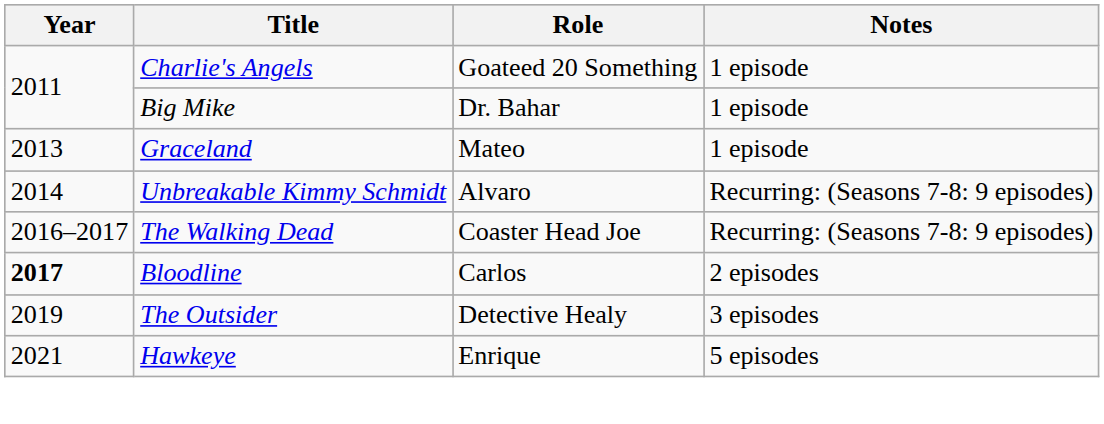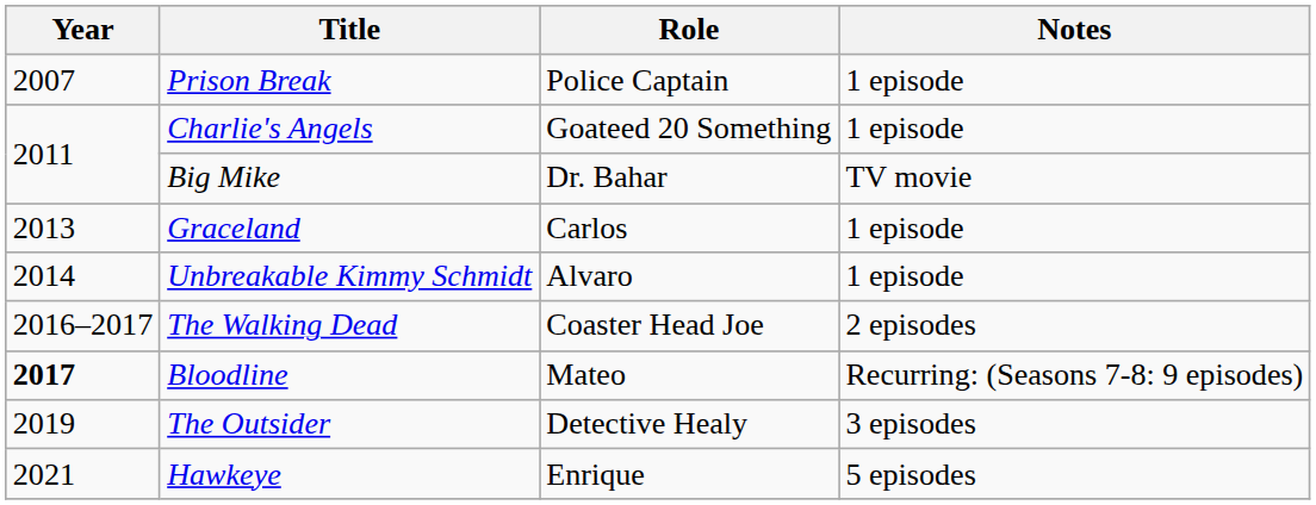+ row: 2007 | Prison Break | Police Captain | 1 episode
Big Mike | Notes: 1 episode -> TV movie
Graceland | Role: Mateo -> Carlos
Unbreakable Kimmy Schmidt | Notes: Recurring: (Seasons 7-8: 9 episodes) -> 1 episode
The Walking Dead | Notes: Recurring: (Seasons 7-8: 9 episodes) -> 2 episodes
Bloodline | Role: Carlos -> Mateo
Bloodline | Notes: 2 episodes -> Recurring: (Seasons 7-8: 9 episodes)
